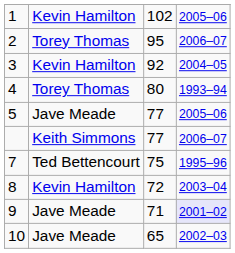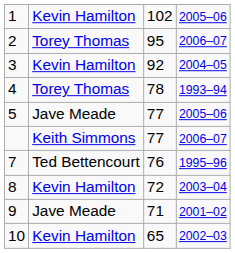4 | column 3: 80 -> 78
7 | column 3: 75 -> 76
9 | column 4: lavender background -> no background
10 | column 2: Jave Meade -> Kevin Hamilton
